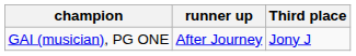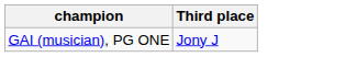- column: runner up | After Journey
